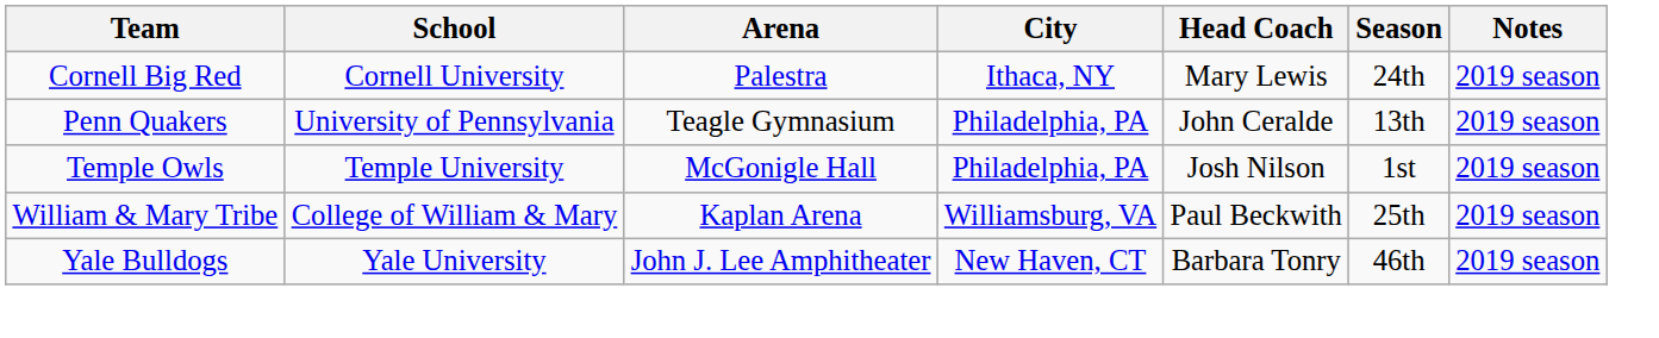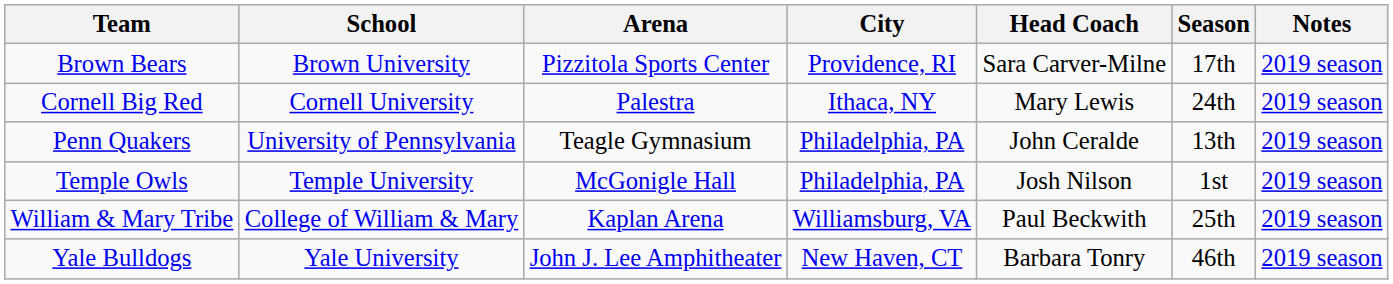+ row: Brown Bears | Brown University | Pizzitola Sports Center | Providence, RI | Sara Carver-Milne | 17th | 2019 season
